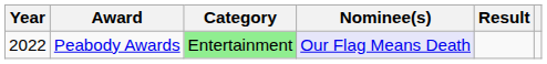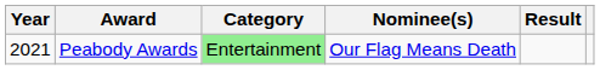Peabody Awards | Year: 2022 -> 2021
Peabody Awards | Nominee(s): lavender background -> no background
